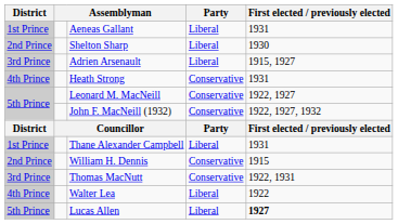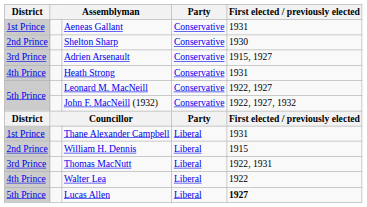Aeneas Gallant | Party: Liberal -> Conservative
Shelton Sharp | Party: Liberal -> Conservative
Adrien Arsenault | Party: Liberal -> Conservative
William H. Dennis | Party: Conservative -> Liberal
Thomas MacNutt | Party: Conservative -> Liberal
